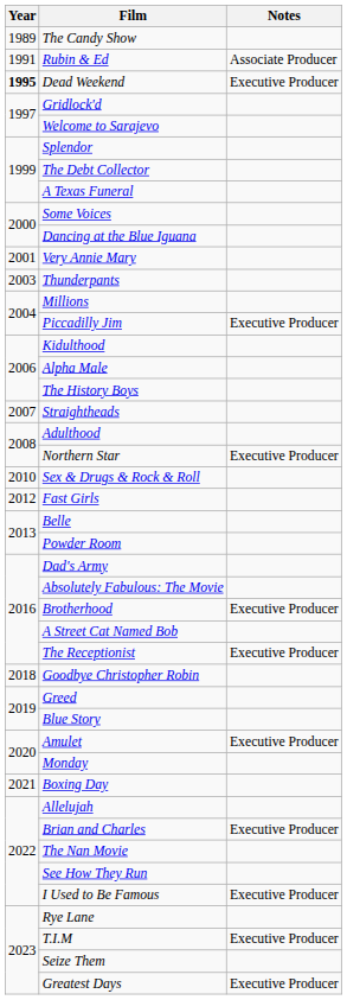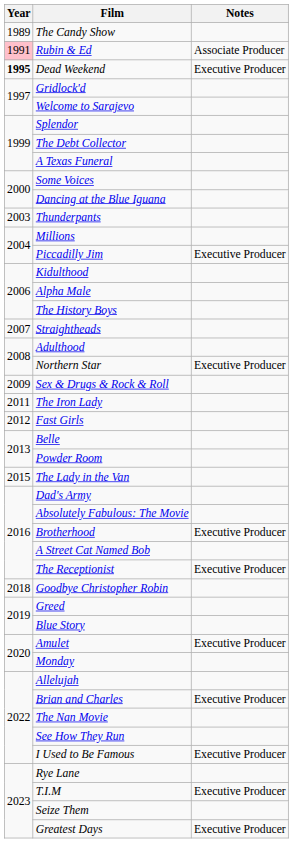Rubin & Ed | Year: no background -> pink background
- row: 2001 | Very Annie Mary
Sex & Drugs & Rock & Roll | Year: 2010 -> 2009
+ row: 2011 | The Iron Lady
+ row: 2015 | The Lady in the Van
- row: 2021 | Boxing Day
